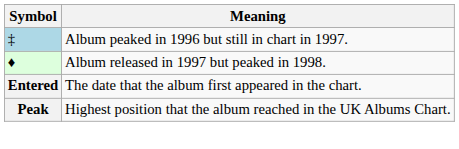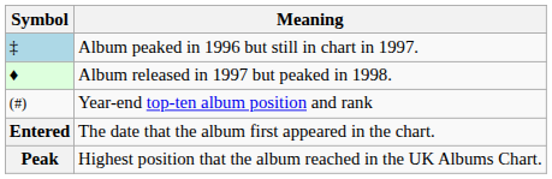+ row: (#) | Year-end top-ten album position and rank
